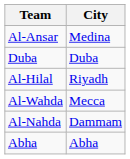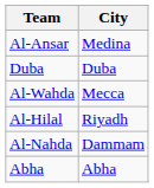rows swapped: Al-Hilal <-> Al-Wahda
